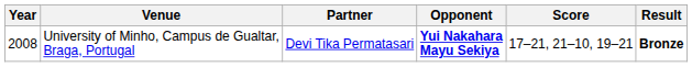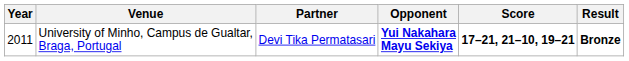University of Minho, Campus de Gualtar, Braga, Portugal | Year: 2008 -> 2011
University of Minho, Campus de Gualtar, Braga, Portugal | Score: normal -> bold
